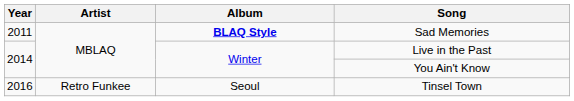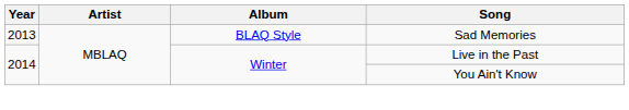Sad Memories | Year: 2011 -> 2013
Sad Memories | Album: bold -> normal
- row: 2016 | Retro Funkee | Seoul | Tinsel Town
